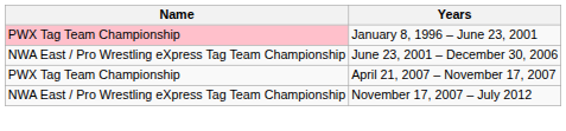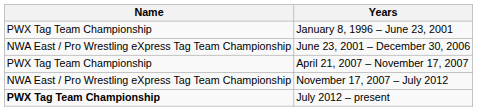January 8, 1996 – June 23, 2001 | Name: pink background -> no background
+ row: PWX Tag Team Championship | July 2012 – present
